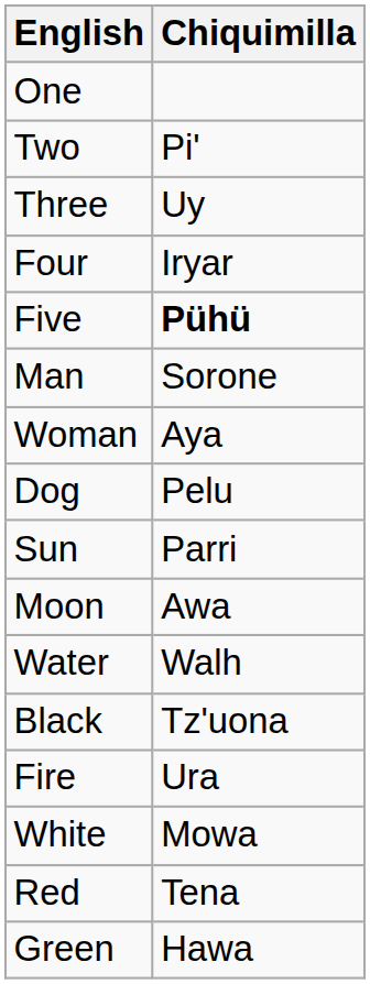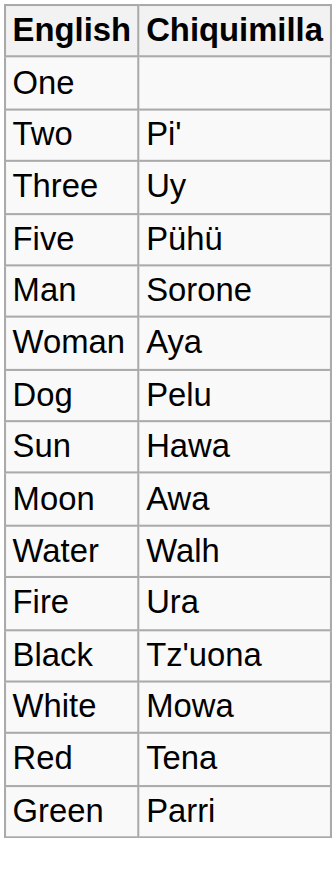- row: Four | Iryar
Five | Chiquimilla: bold -> normal
Sun | Chiquimilla: Parri -> Hawa
rows swapped: Fire <-> Black
Green | Chiquimilla: Hawa -> Parri
